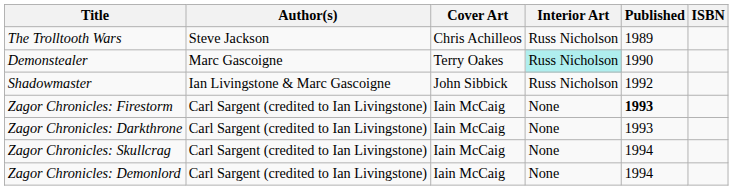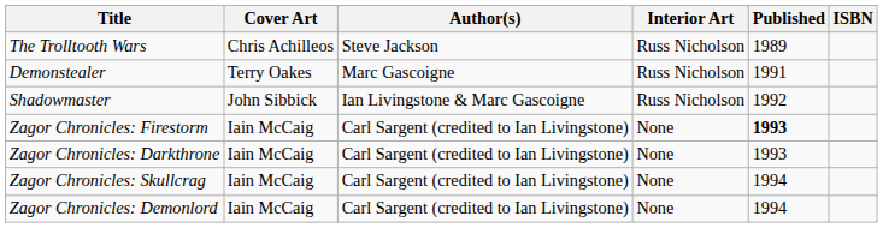columns swapped: Author(s) <-> Cover Art
Demonstealer | Interior Art: paleturquoise background -> no background
Demonstealer | Published: 1990 -> 1991
